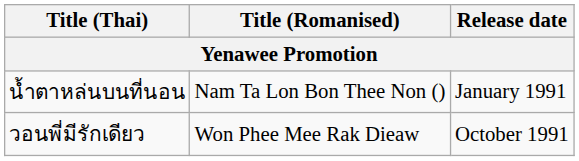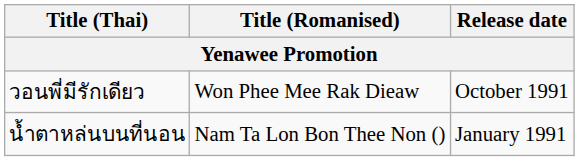rows swapped: น้ำตาหล่นบนที่นอน <-> วอนพี่มีรักเดียว
